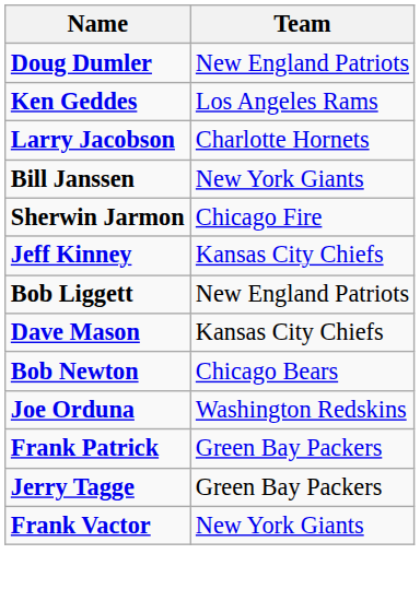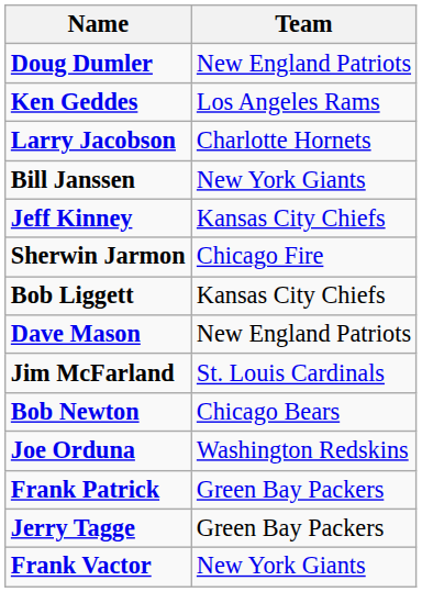rows swapped: Sherwin Jarmon <-> Jeff Kinney
Bob Liggett | Team: New England Patriots -> Kansas City Chiefs
Dave Mason | Team: Kansas City Chiefs -> New England Patriots
+ row: Jim McFarland | St. Louis Cardinals
